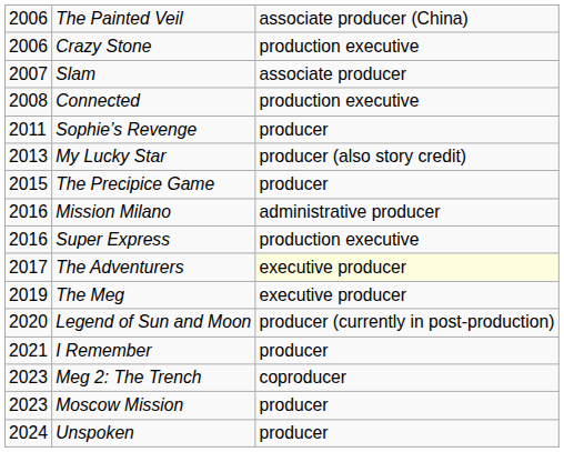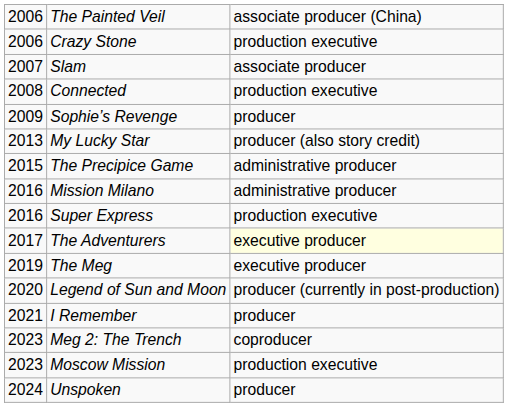Sophie’s Revenge | column 1: 2011 -> 2009
The Precipice Game | column 3: producer -> administrative producer
Moscow Mission | column 3: producer -> production executive
